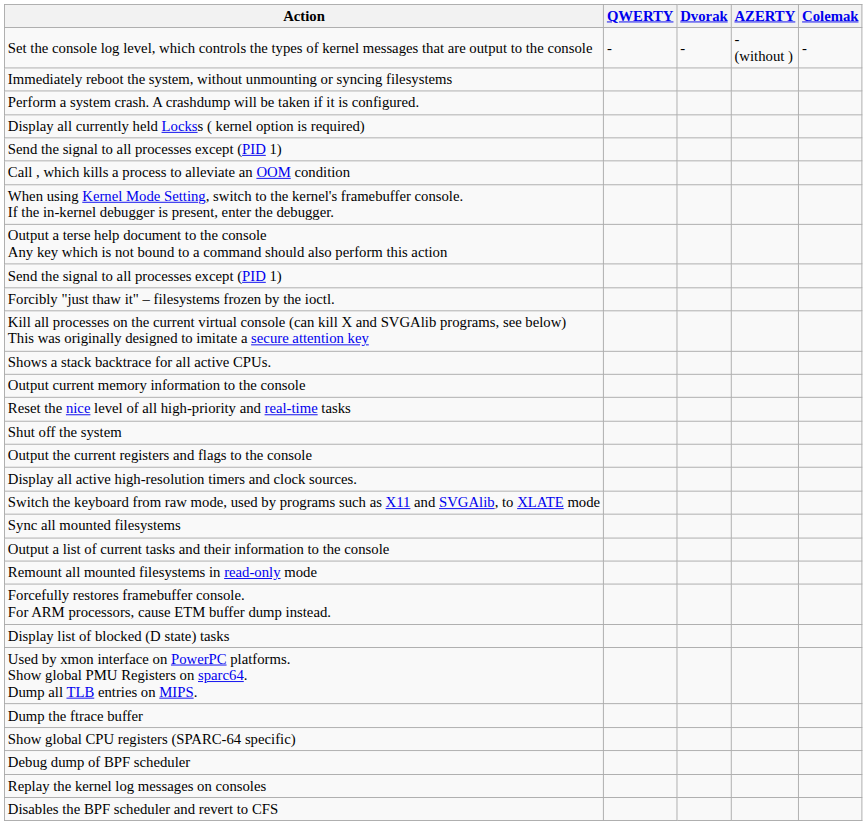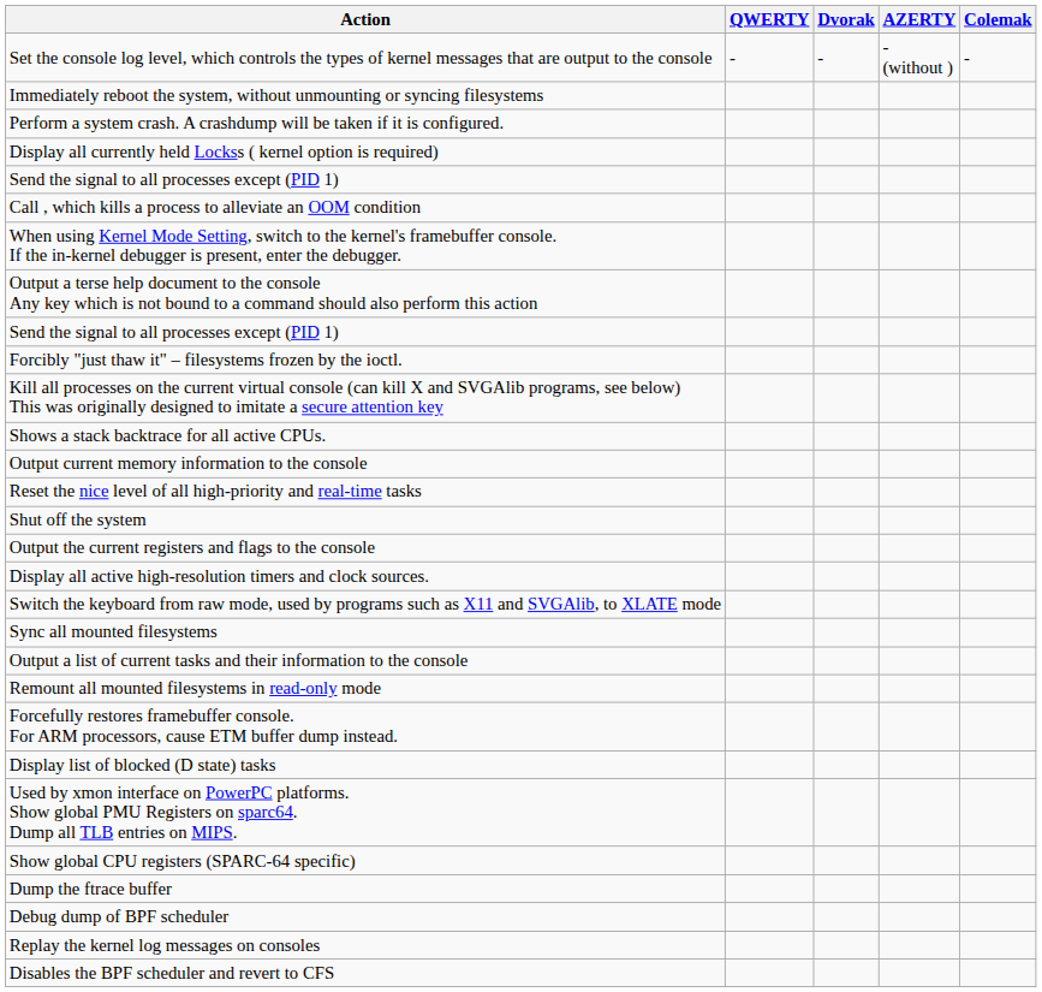rows swapped: Show global CPU registers (SPARC-64 specific) <-> Dump the ftrace buffer
